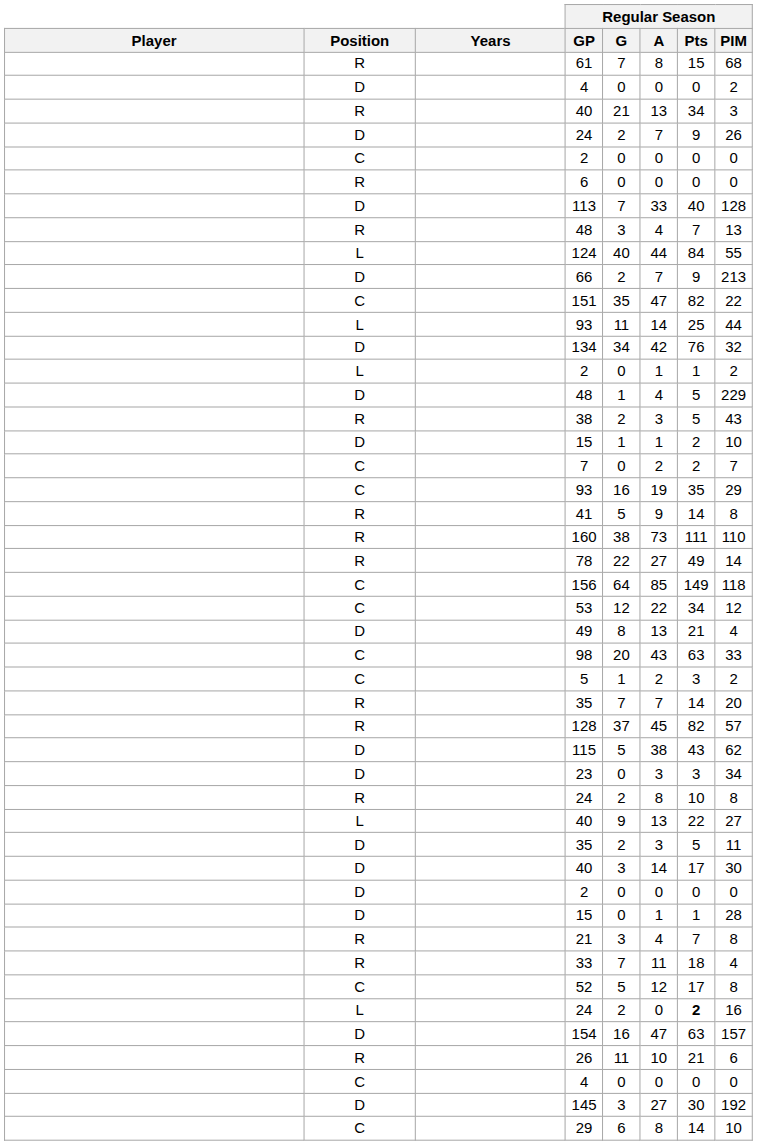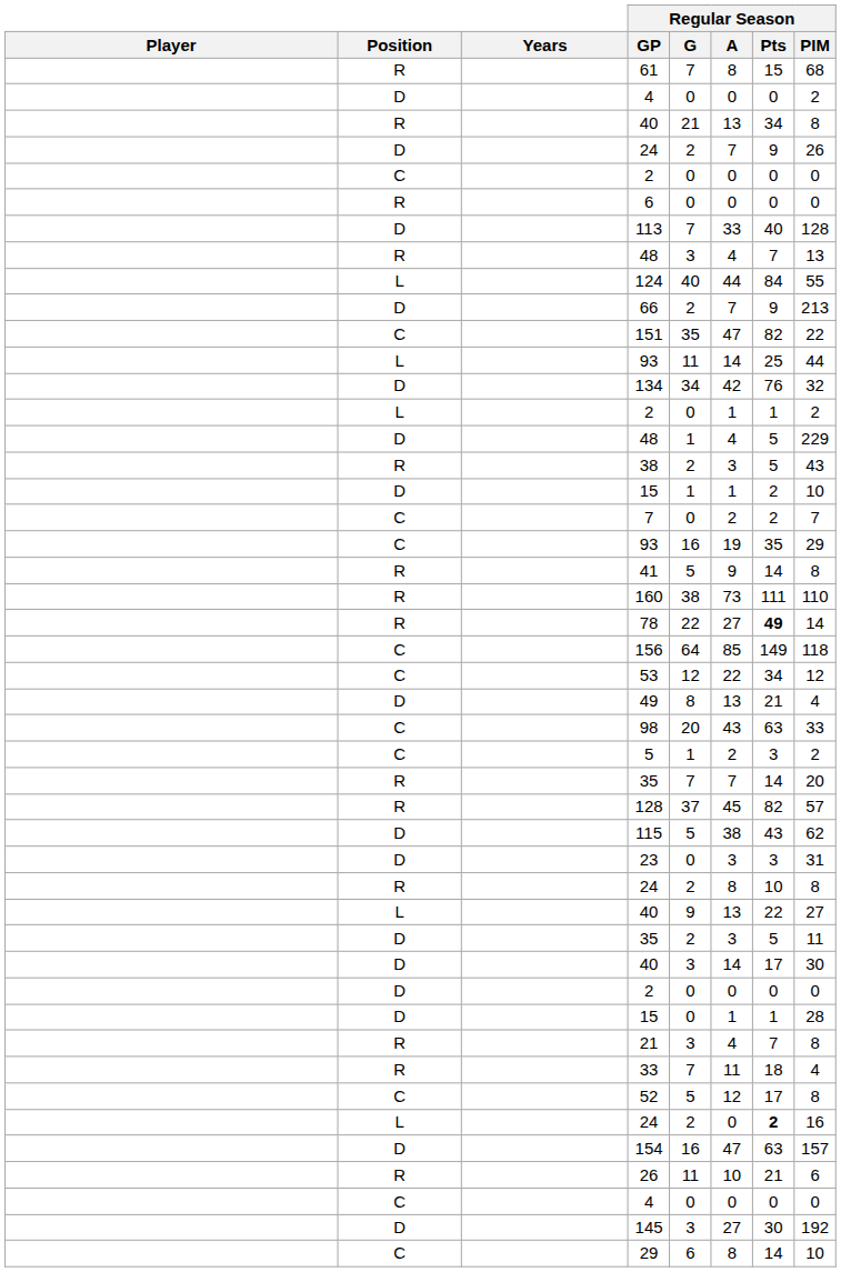R / 40 | Regular Season / PIM: 3 -> 8
78 | Regular Season / Pts: normal -> bold
23 | Regular Season / PIM: 34 -> 31
